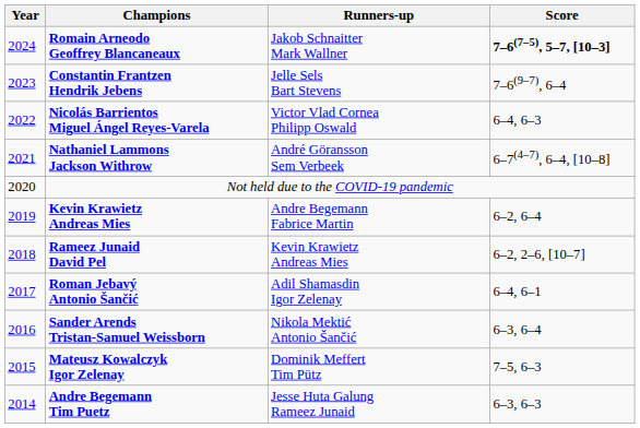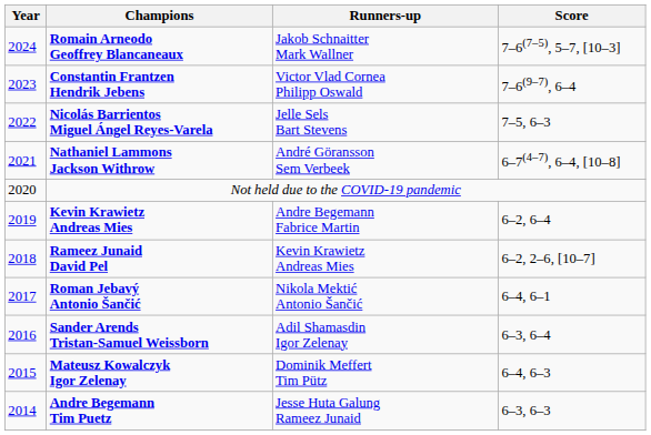Romain Arneodo Geoffrey Blancaneaux | Score: bold -> normal
Constantin Frantzen Hendrik Jebens | Runners-up: Jelle Sels Bart Stevens -> Victor Vlad Cornea Philipp Oswald
Nicolás Barrientos Miguel Ángel Reyes-Varela | Runners-up: Victor Vlad Cornea Philipp Oswald -> Jelle Sels Bart Stevens
Nicolás Barrientos Miguel Ángel Reyes-Varela | Score: 6–4, 6–3 -> 7–5, 6–3
Roman Jebavý Antonio Šančić | Runners-up: Adil Shamasdin Igor Zelenay -> Nikola Mektić Antonio Šančić
Sander Arends Tristan-Samuel Weissborn | Runners-up: Nikola Mektić Antonio Šančić -> Adil Shamasdin Igor Zelenay
Mateusz Kowalczyk Igor Zelenay | Score: 7–5, 6–3 -> 6–4, 6–3
